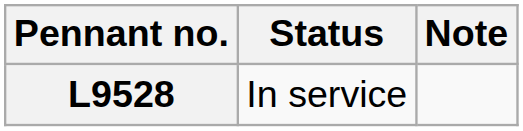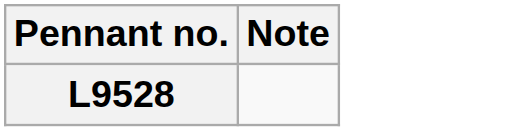- column: Status | In service
